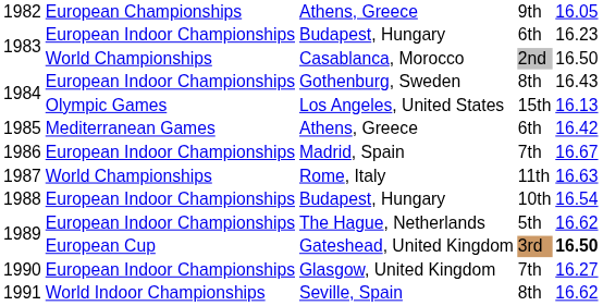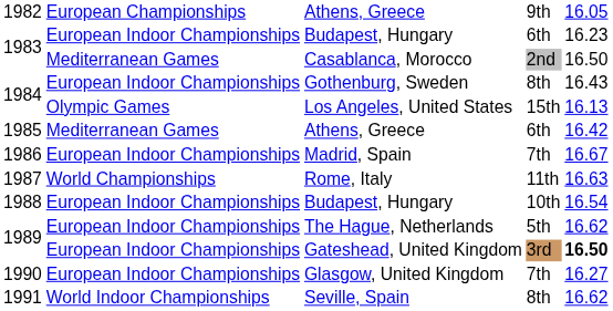Casablanca, Morocco | column 2: World Championships -> Mediterranean Games
Gateshead, United Kingdom | column 2: European Cup -> European Indoor Championships
